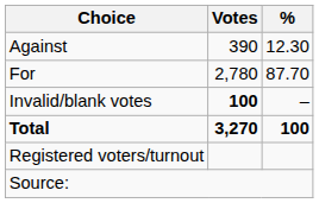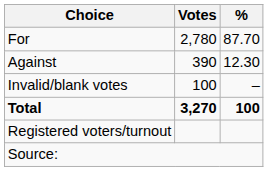rows swapped: For <-> Against
Invalid/blank votes | Votes: bold -> normal
